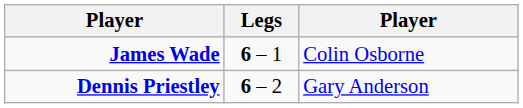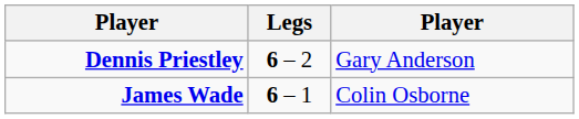rows swapped: Dennis Priestley <-> James Wade
